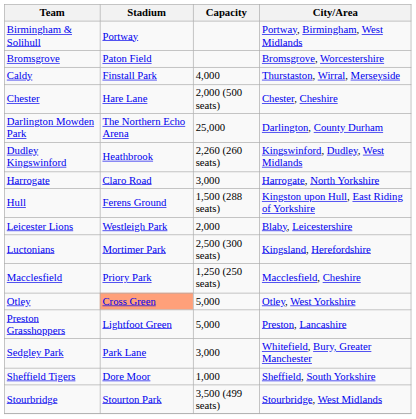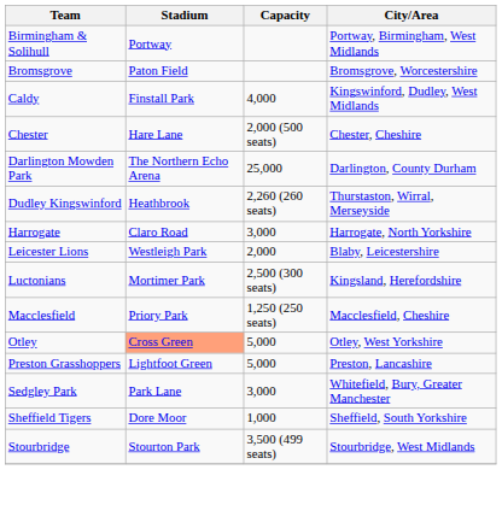Caldy | City/Area: Thurstaston, Wirral, Merseyside -> Kingswinford, Dudley, West Midlands
Dudley Kingswinford | City/Area: Kingswinford, Dudley, West Midlands -> Thurstaston, Wirral, Merseyside
- row: Hull | Ferens Ground | 1,500 (288 seats) | Kingston upon Hull, East Riding of Yorkshire
